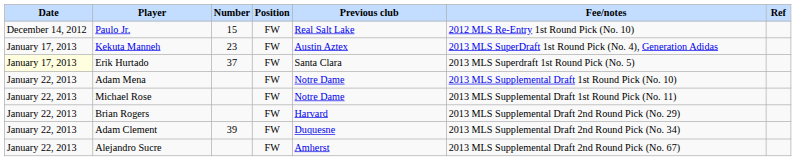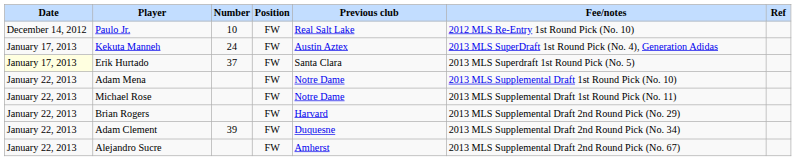Paulo Jr. | Number: 15 -> 10
Kekuta Manneh | Number: 23 -> 24
